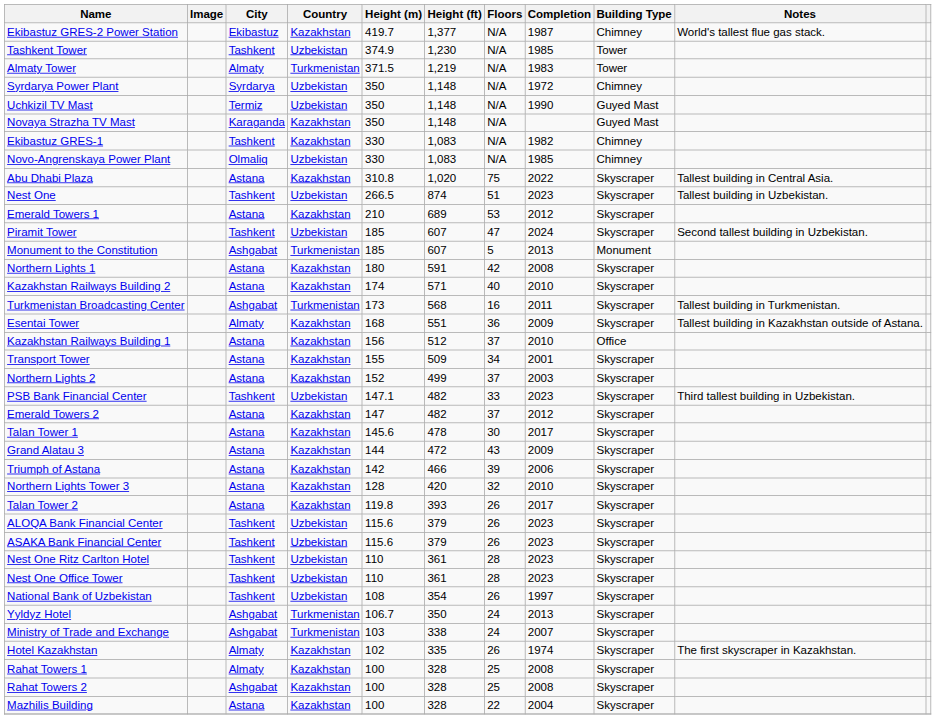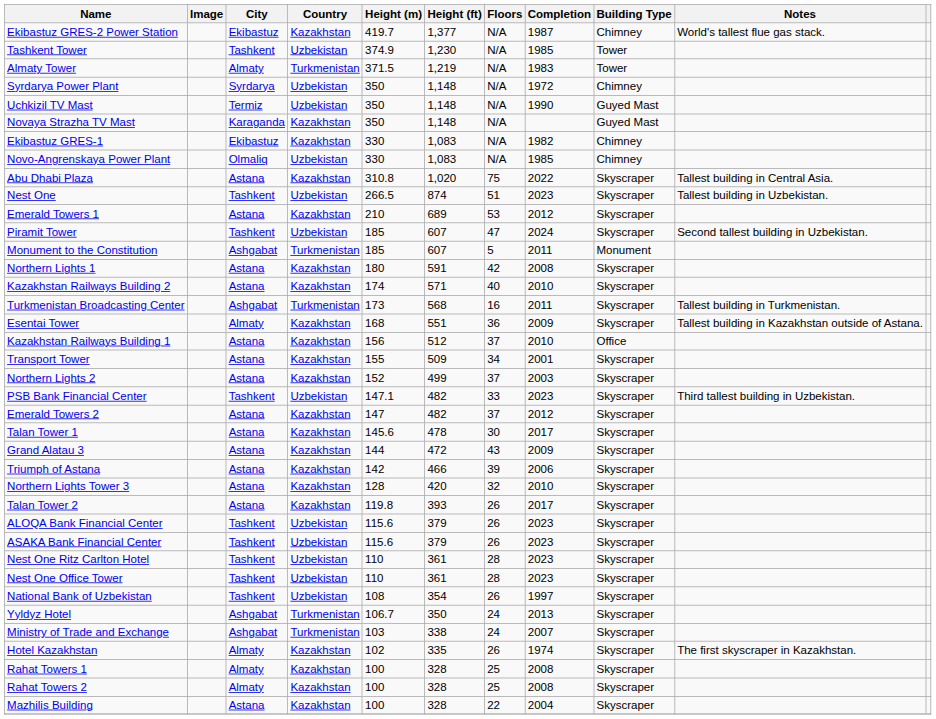Ekibastuz GRES-1 | City: Tashkent -> Ekibastuz
Monument to the Constitution | Completion: 2013 -> 2011
Rahat Towers 2 | City: Ashgabat -> Almaty
